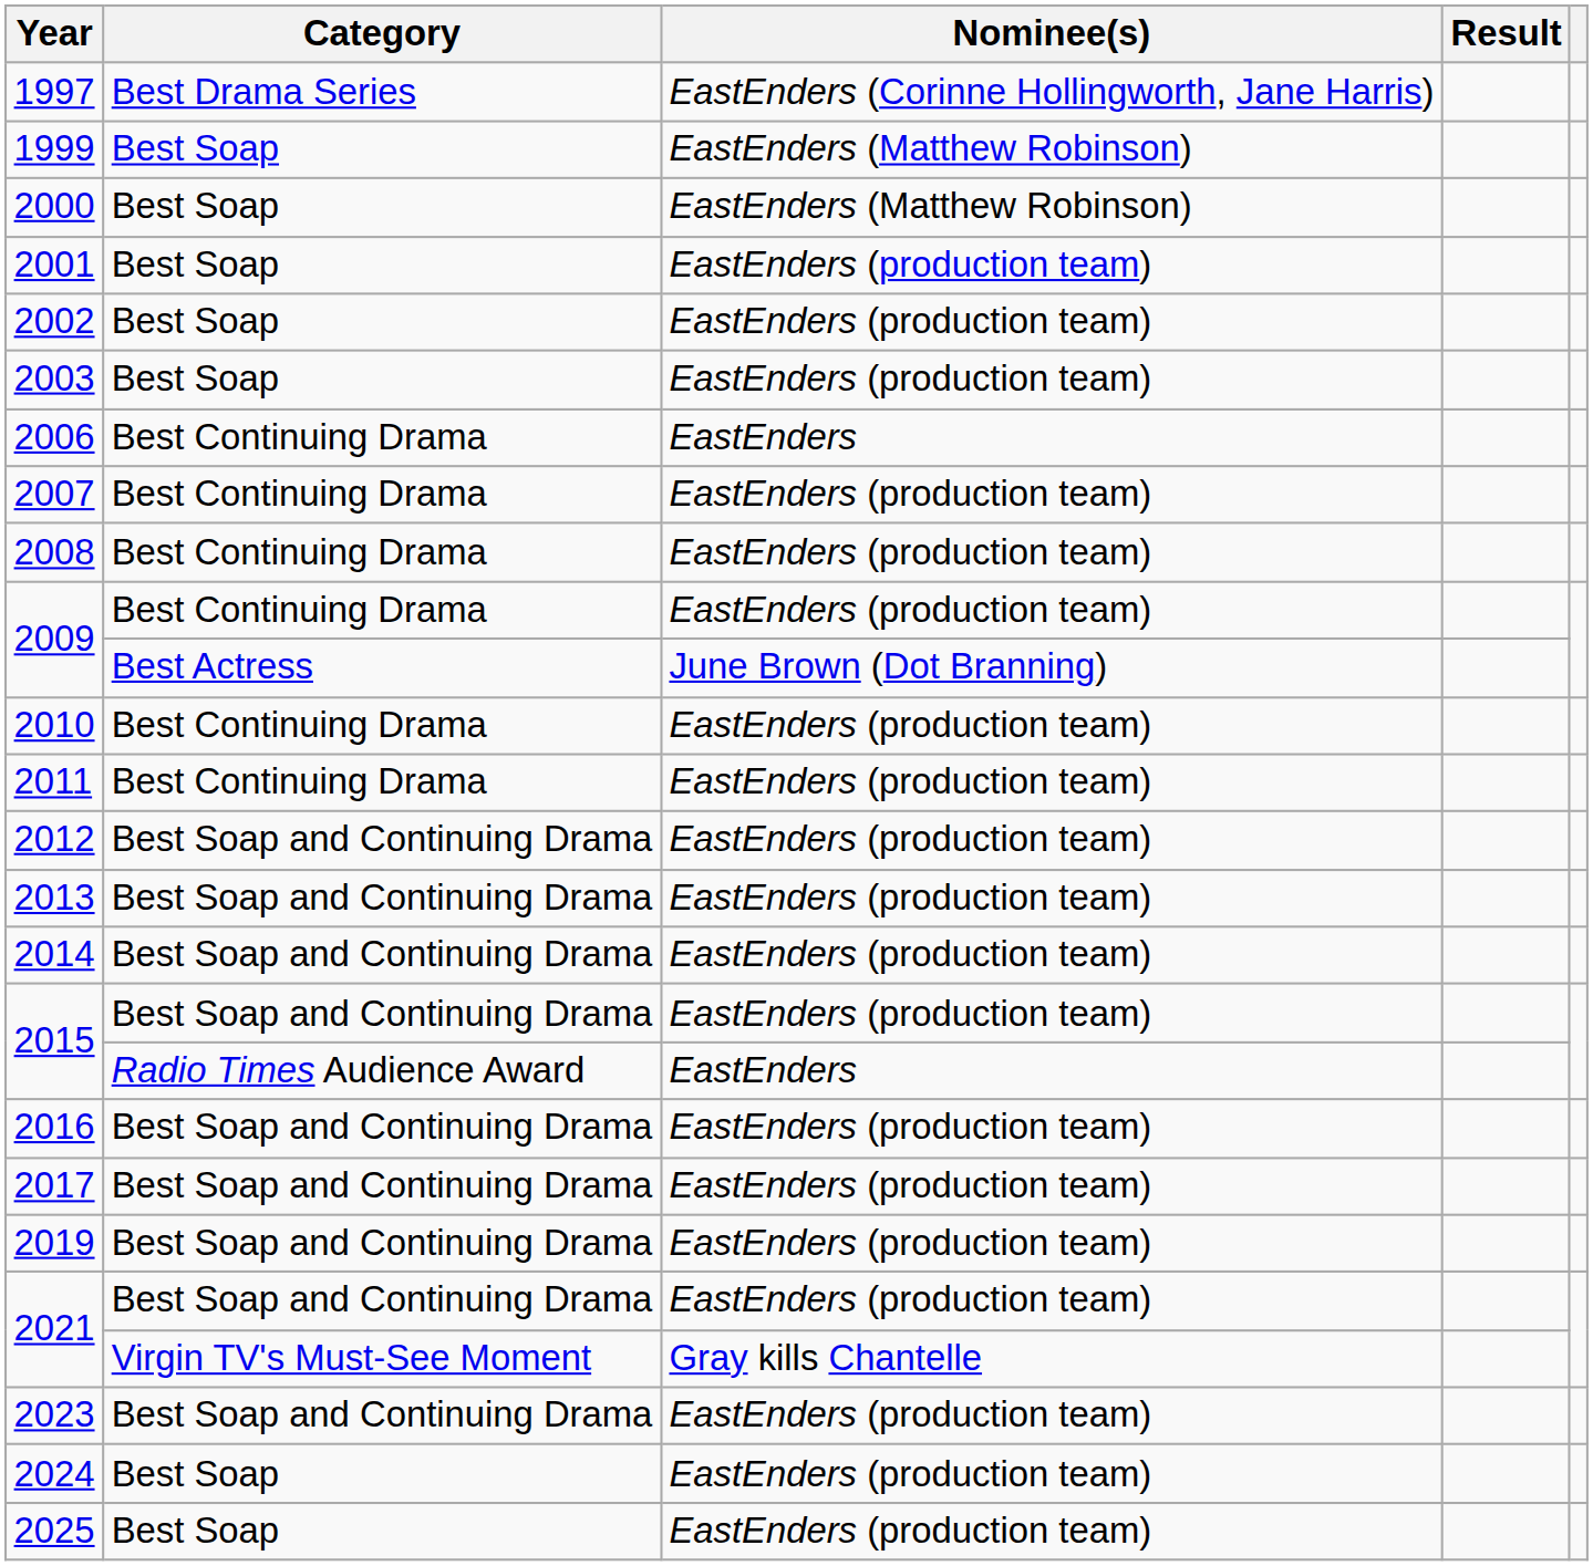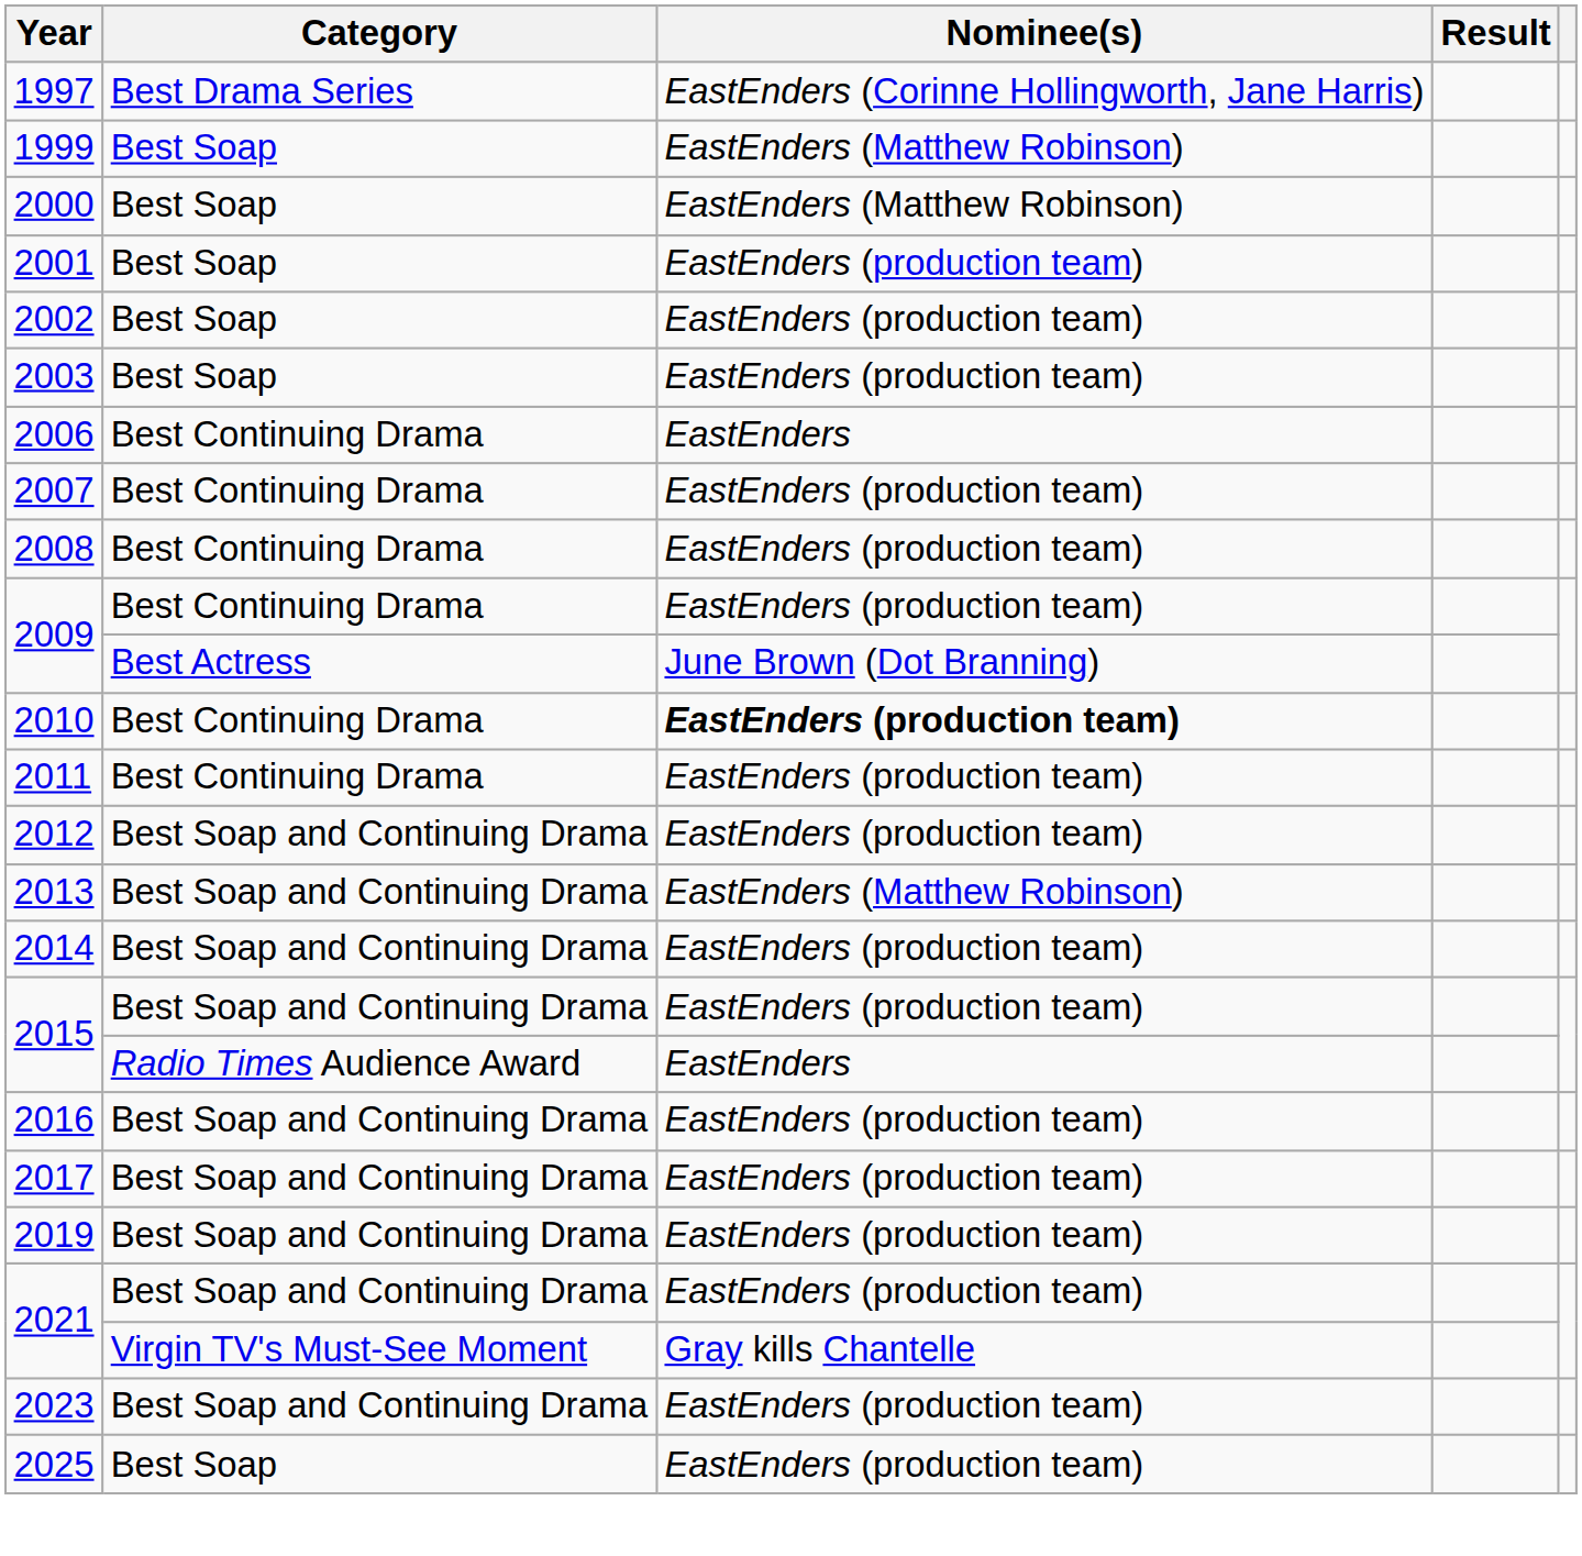2010 | Nominee(s): normal -> bold
2013 | Nominee(s): EastEnders (production team) -> EastEnders (Matthew Robinson)
- row: 2024 | Best Soap | EastEnders (production team)
